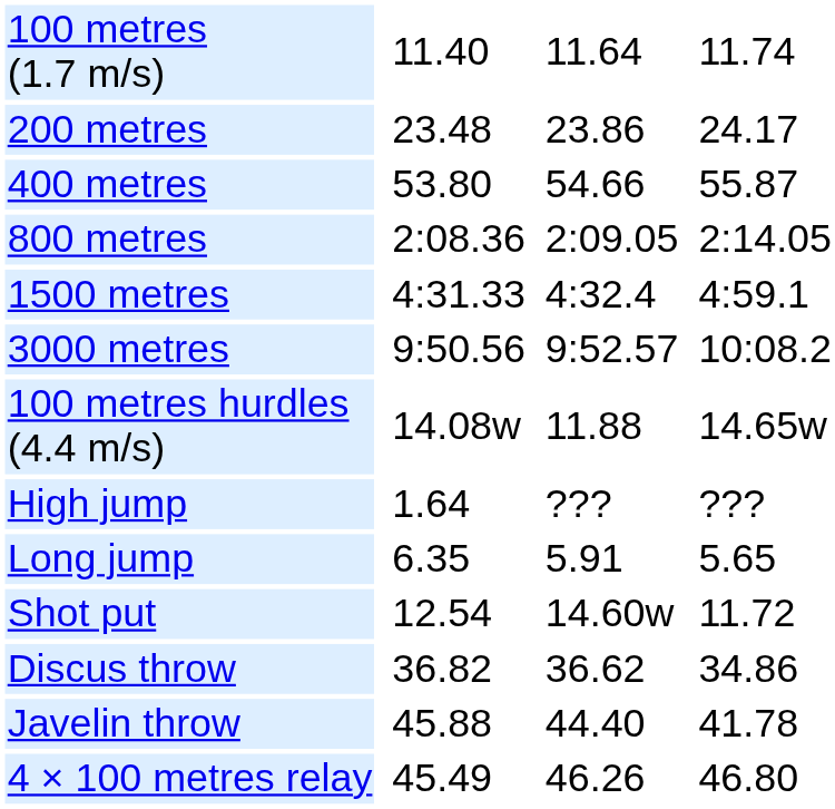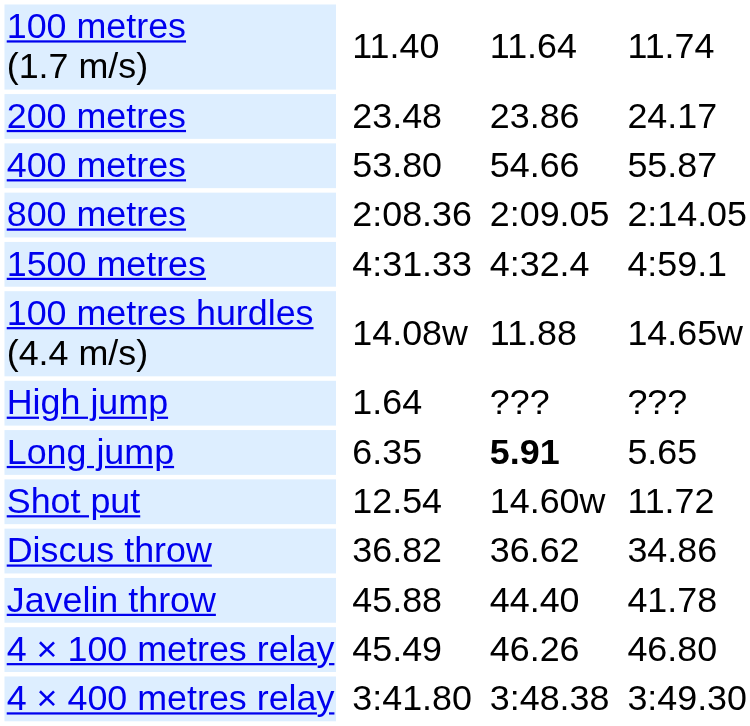- row: 3000 metres | 9:50.56 | 9:52.57 | 10:08.2
Long jump | column 5: normal -> bold
+ row: 4 × 400 metres relay | 3:41.80 | 3:48.38 | 3:49.30
